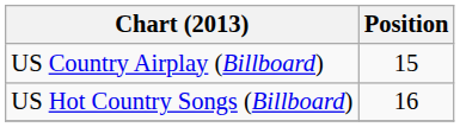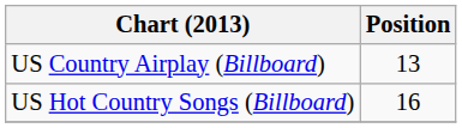US Country Airplay (Billboard) | Position: 15 -> 13
